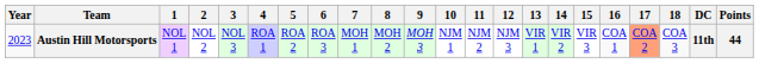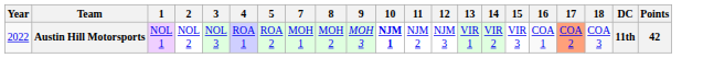- column: 6 | ROA 3
Austin Hill Motorsports | Year: 2023 -> 2022
Austin Hill Motorsports | 10: normal -> bold
Austin Hill Motorsports | Points: 44 -> 42
